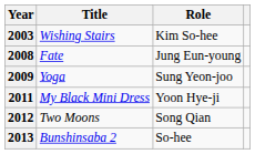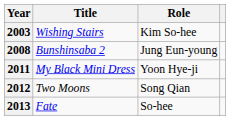2008 | Title: Fate -> Bunshinsaba 2
- row: 2009 | Yoga | Sung Yeon-joo
2013 | Title: Bunshinsaba 2 -> Fate
